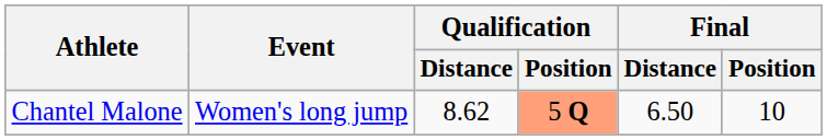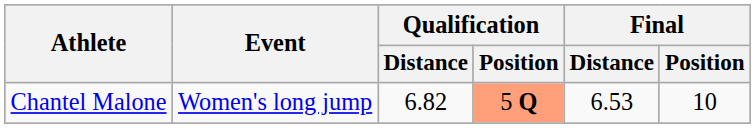Chantel Malone | Qualification / Distance: 8.62 -> 6.82
Chantel Malone | Final / Distance: 6.50 -> 6.53
